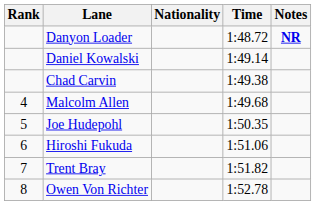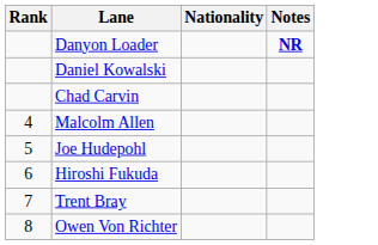- column: Time | 1:48.72 | 1:49.14 | 1:49.38 | 1:49.68 | 1:50.35 | 1:51.06 | 1:51.82 | 1:52.78
